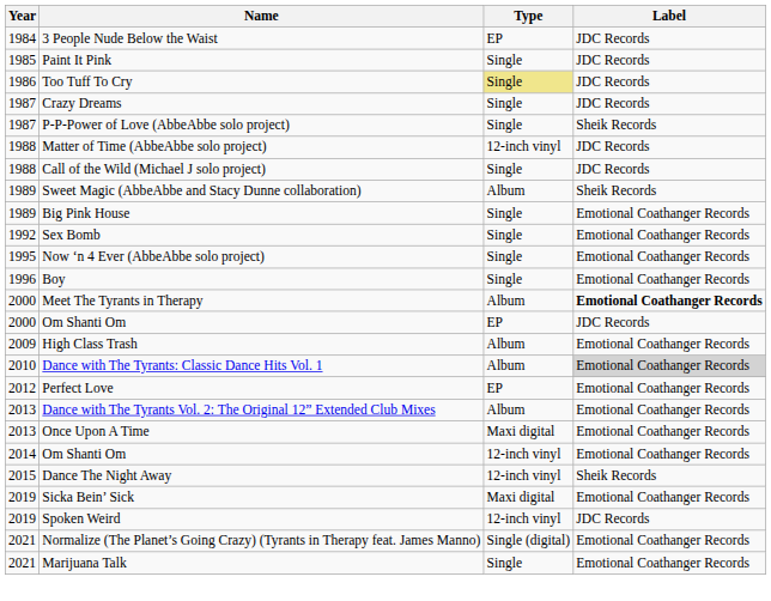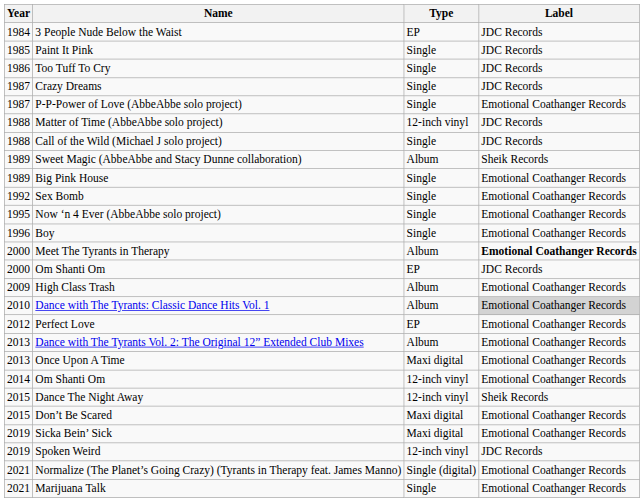Too Tuff To Cry | Type: khaki background -> no background
P-P-Power of Love (AbbeAbbe solo project) | Label: Sheik Records -> Emotional Coathanger Records
+ row: 2015 | Don’t Be Scared | Maxi digital | Emotional Coathanger Records
